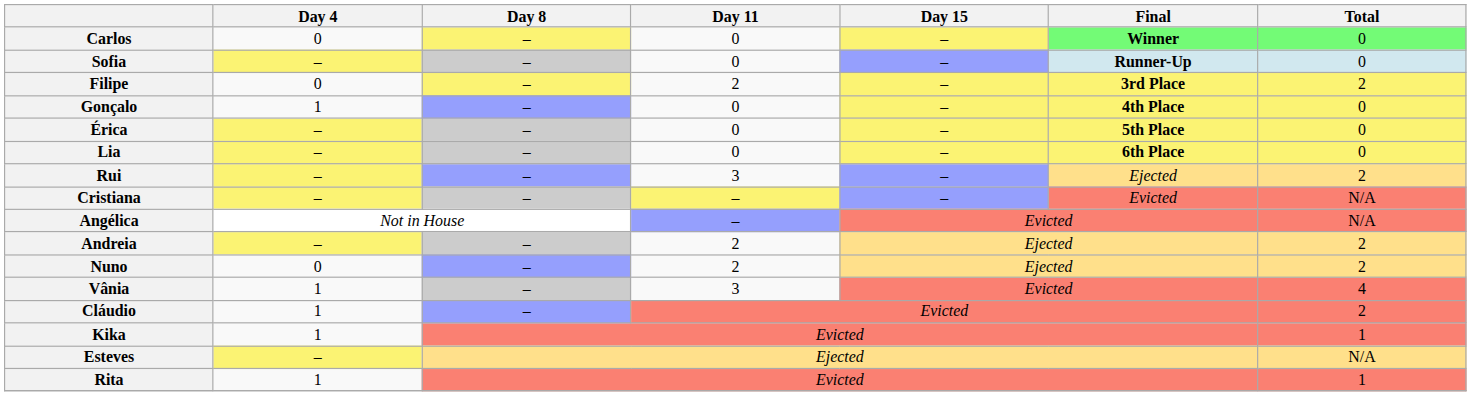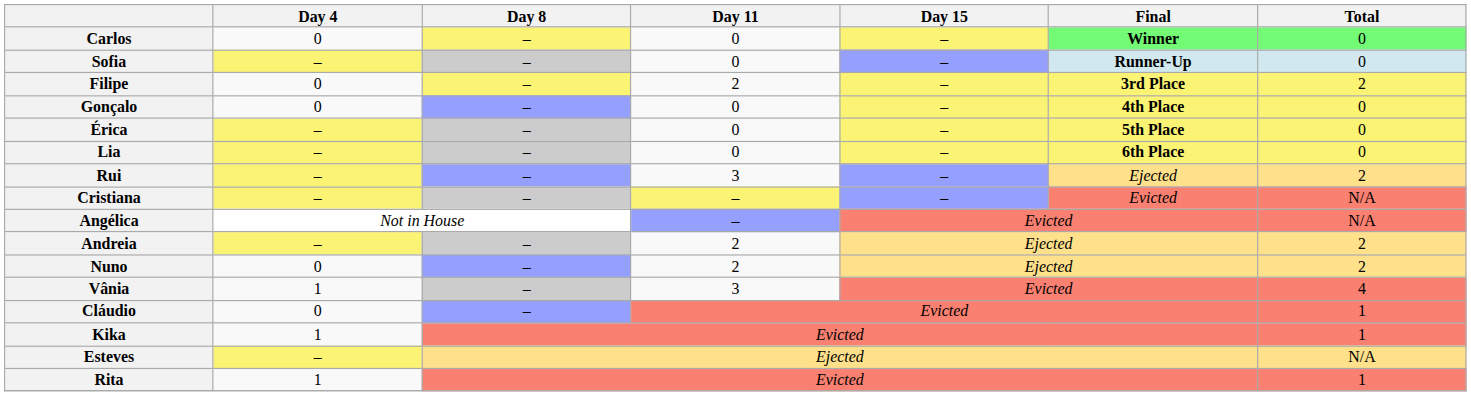Gonçalo | Day 4: 1 -> 0
Cláudio | Day 4: 1 -> 0
Cláudio | Total: 2 -> 1
